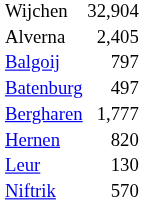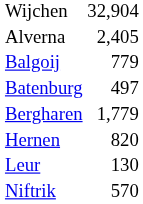Balgoij | column 2: 797 -> 779
Bergharen | column 2: 1,777 -> 1,779
